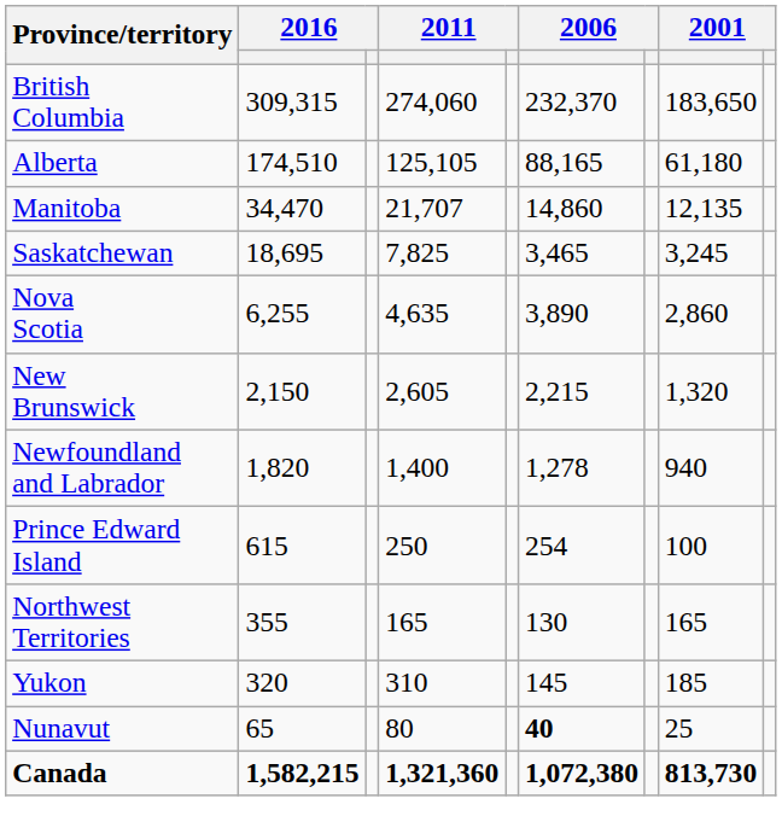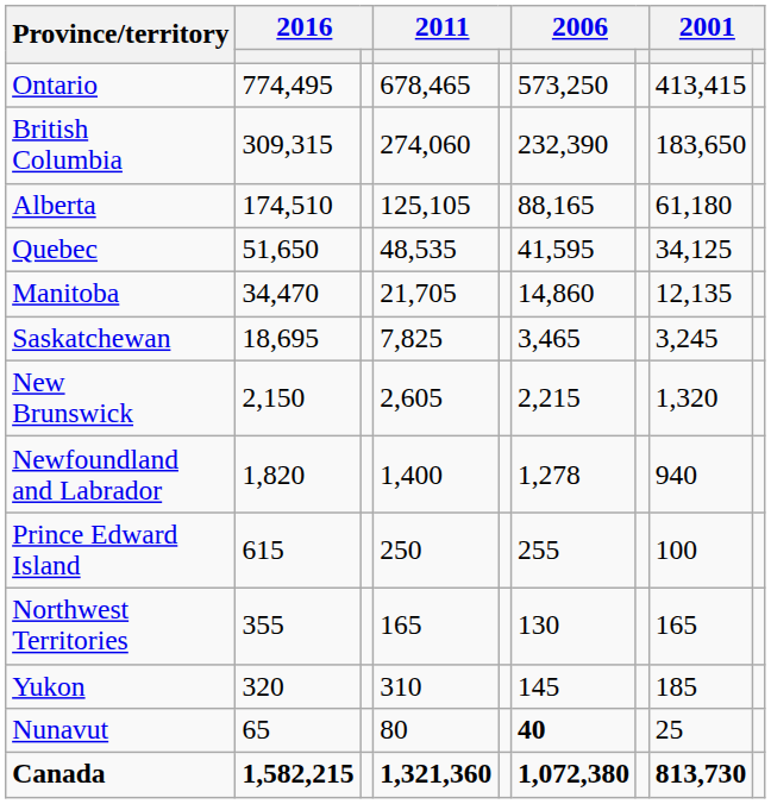+ row: Ontario | 774,495 | 678,465 | 573,250 | 413,415
British Columbia | column 6: 232,370 -> 232,390
+ row: Quebec | 51,650 | 48,535 | 41,595 | 34,125
Manitoba | column 4: 21,707 -> 21,705
- row: Nova Scotia | 6,255 | 4,635 | 3,890 | 2,860
Prince Edward Island | column 6: 254 -> 255
